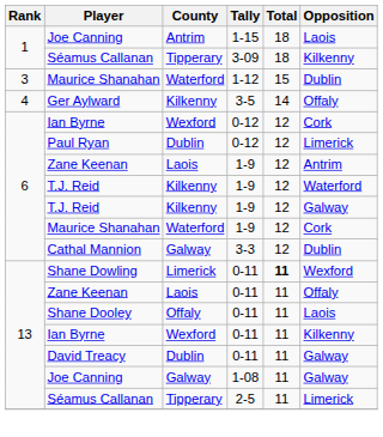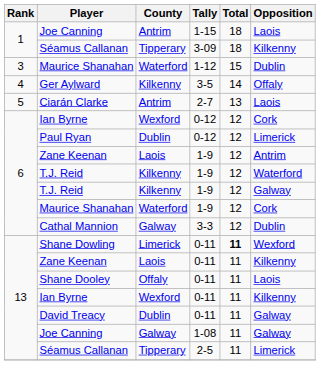+ row: 5 | Ciarán Clarke | Antrim | 2-7 | 13 | Laois
Zane Keenan / 0-11 | Opposition: Offaly -> Kilkenny
